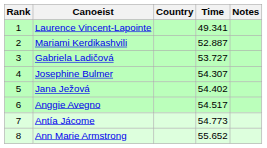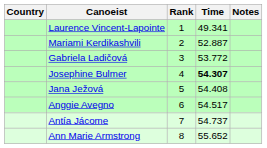columns swapped: Rank <-> Country
Gabriela Ladičová | Time: 53.727 -> 53.772
Josephine Bulmer | Time: normal -> bold
Jana Ježová | Time: 54.402 -> 54.408
Antía Jácome | Time: 54.773 -> 54.737
